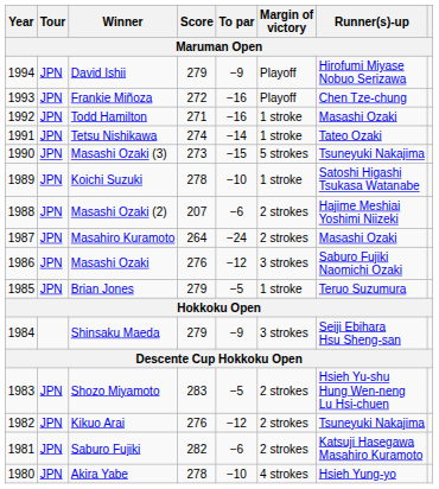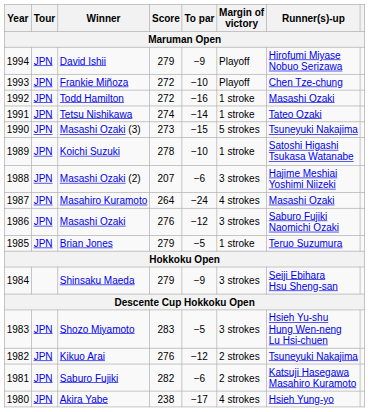Frankie Miñoza | To par: −16 -> −10
Todd Hamilton | Score: 271 -> 272
Masashi Ozaki (2) | Margin of victory: 2 strokes -> 3 strokes
Masahiro Kuramoto | Margin of victory: 2 strokes -> 4 strokes
Shozo Miyamoto | Margin of victory: 2 strokes -> 3 strokes
Akira Yabe | Score: 278 -> 238
Akira Yabe | To par: −10 -> −17
